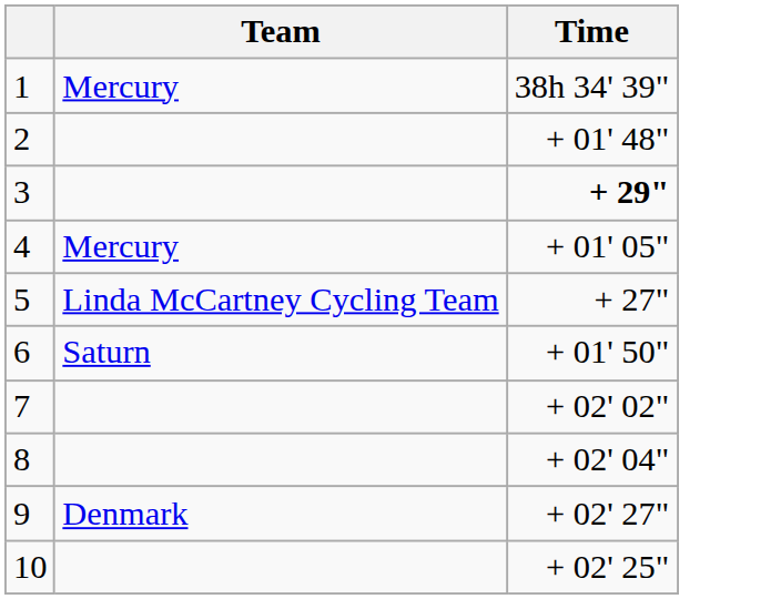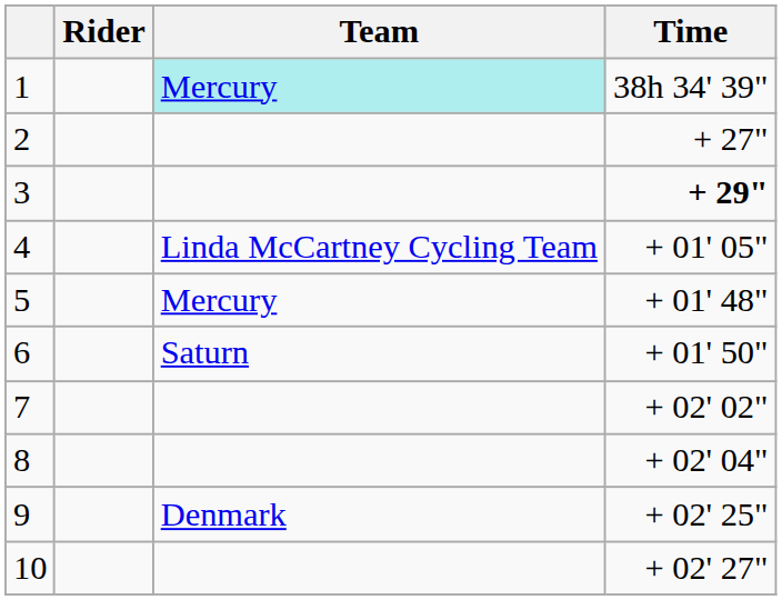+ column: Rider
1 | Team: no background -> paleturquoise background
2 | Time: + 01' 48" -> + 27"
4 | Team: Mercury -> Linda McCartney Cycling Team
5 | Team: Linda McCartney Cycling Team -> Mercury
5 | Time: + 27" -> + 01' 48"
9 | Time: + 02' 27" -> + 02' 25"
10 | Time: + 02' 25" -> + 02' 27"
